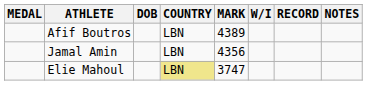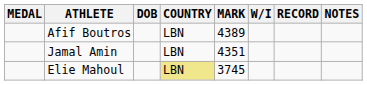Jamal Amin | MARK: 4356 -> 4351
Elie Mahoul | MARK: 3747 -> 3745
